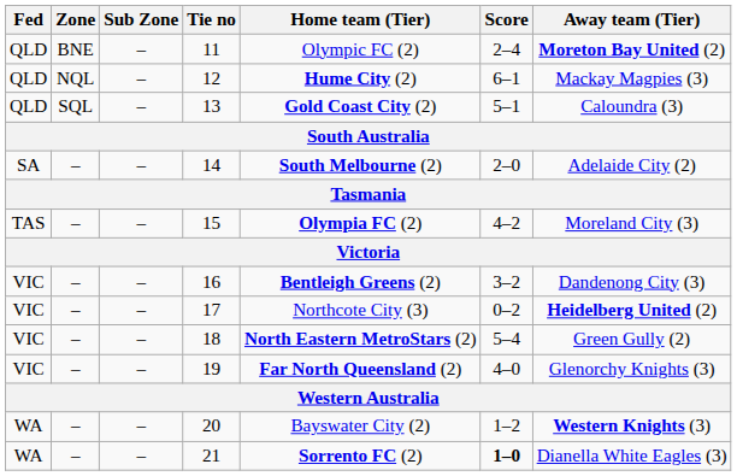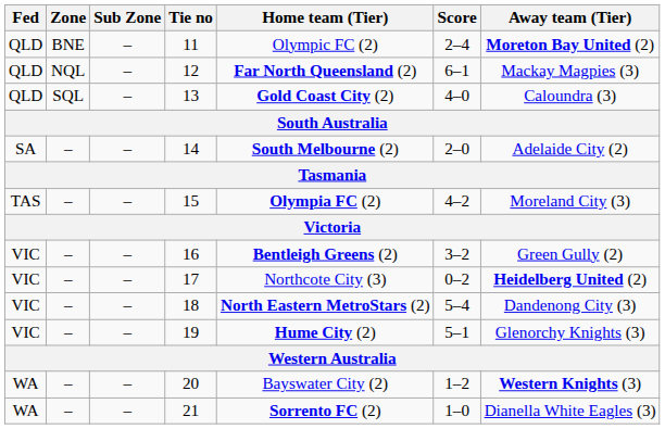12 | Home team (Tier): Hume City (2) -> Far North Queensland (2)
13 | Score: 5–1 -> 4–0
16 | Away team (Tier): Dandenong City (3) -> Green Gully (2)
18 | Away team (Tier): Green Gully (2) -> Dandenong City (3)
19 | Home team (Tier): Far North Queensland (2) -> Hume City (2)
19 | Score: 4–0 -> 5–1
21 | Score: bold -> normal
